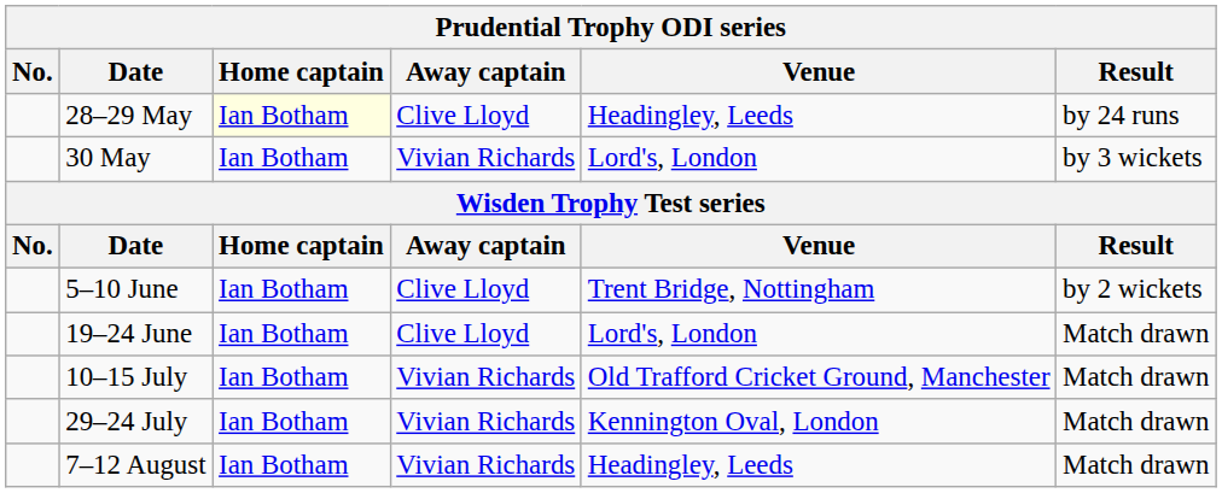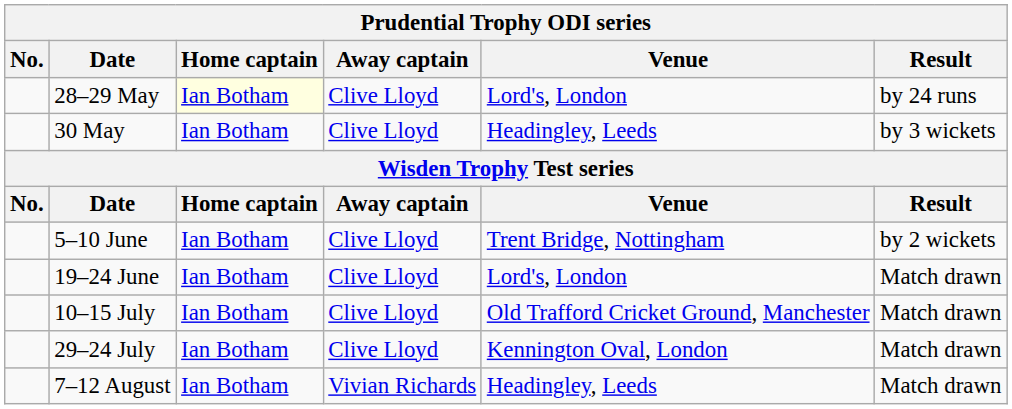28–29 May | Venue: Headingley, Leeds -> Lord's, London
30 May | Away captain: Vivian Richards -> Clive Lloyd
30 May | Venue: Lord's, London -> Headingley, Leeds
10–15 July | Away captain: Vivian Richards -> Clive Lloyd
29–24 July | Away captain: Vivian Richards -> Clive Lloyd
